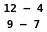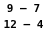rows swapped: 12 – 4 <-> 9 – 7
